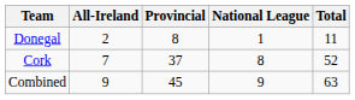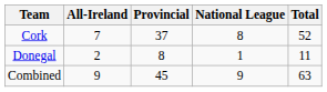rows swapped: Cork <-> Donegal
